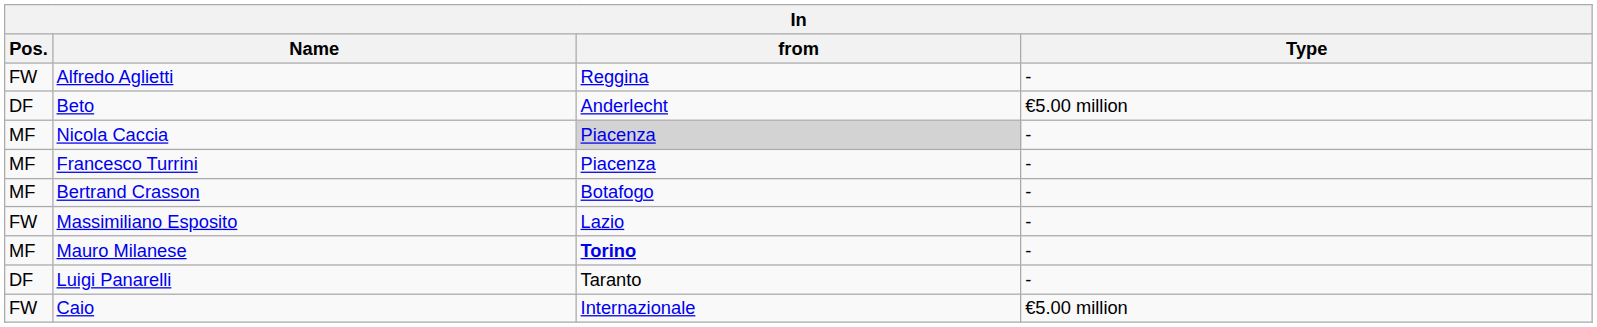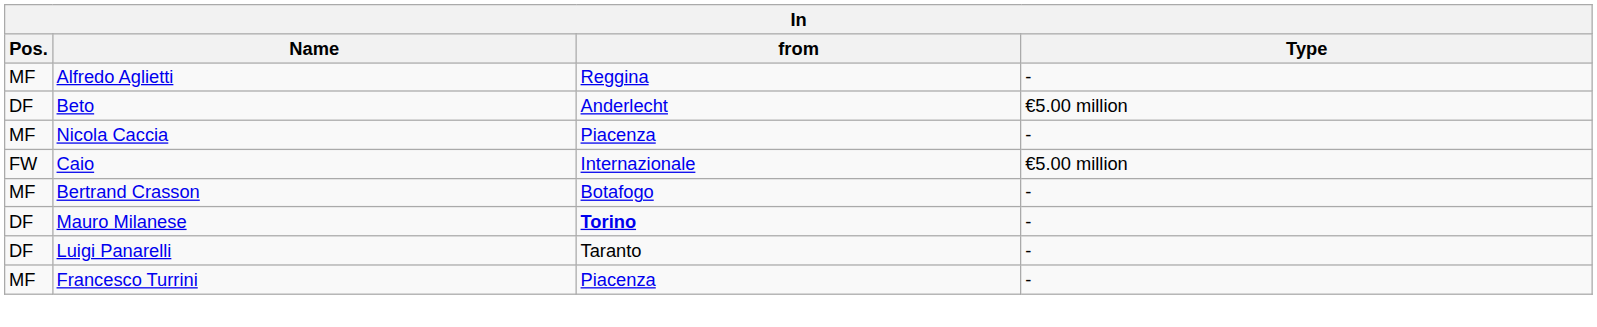Alfredo Aglietti | Pos.: FW -> MF
Nicola Caccia | from: lightgrey background -> no background
rows swapped: Caio <-> Francesco Turrini
- row: FW | Massimiliano Esposito | Lazio | -
Mauro Milanese | Pos.: MF -> DF
